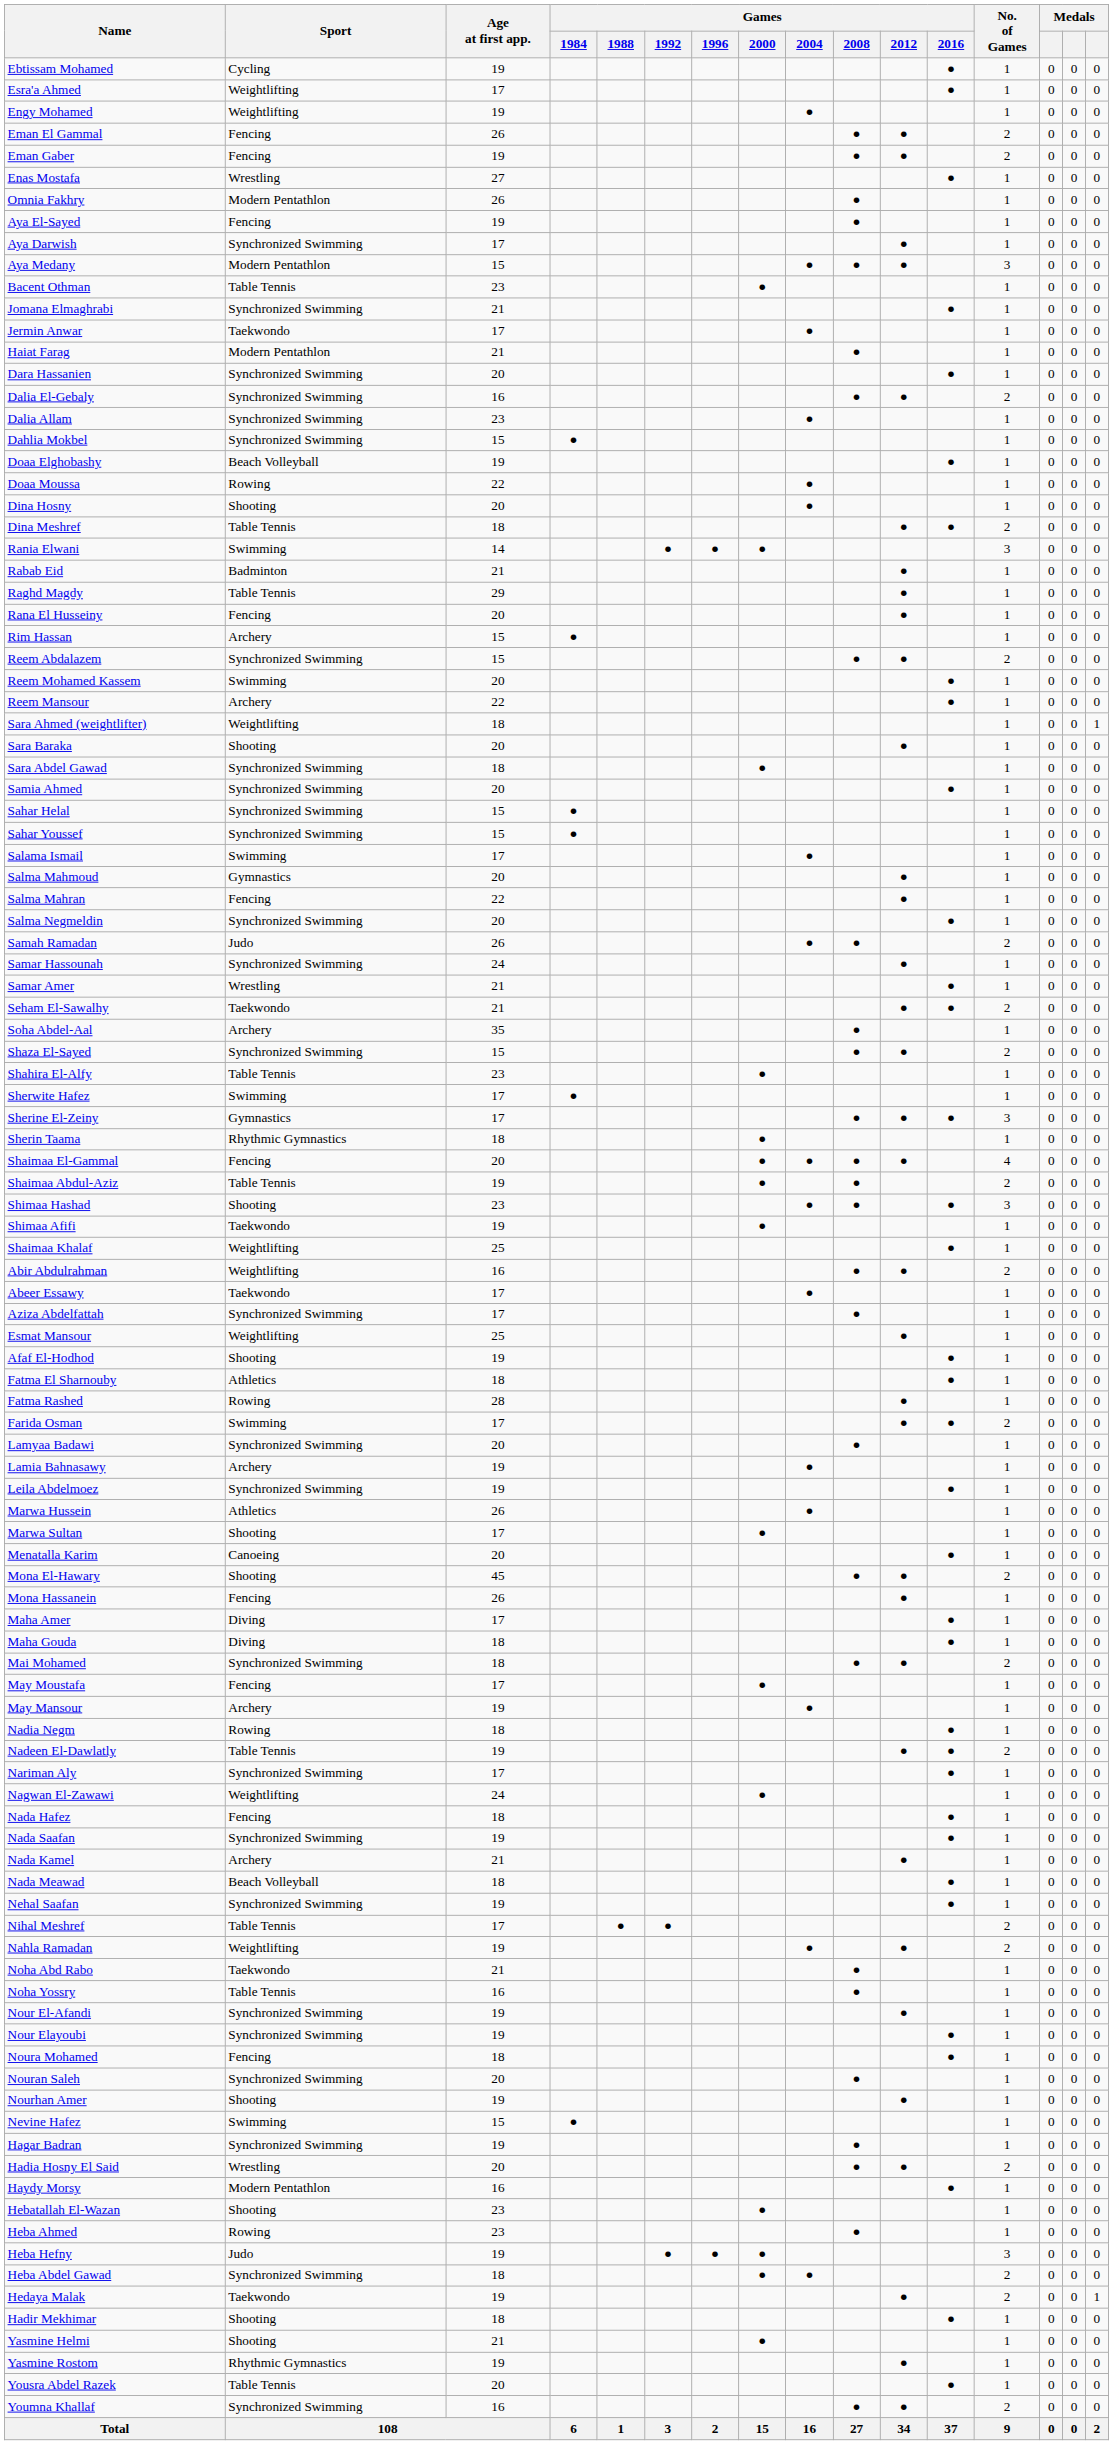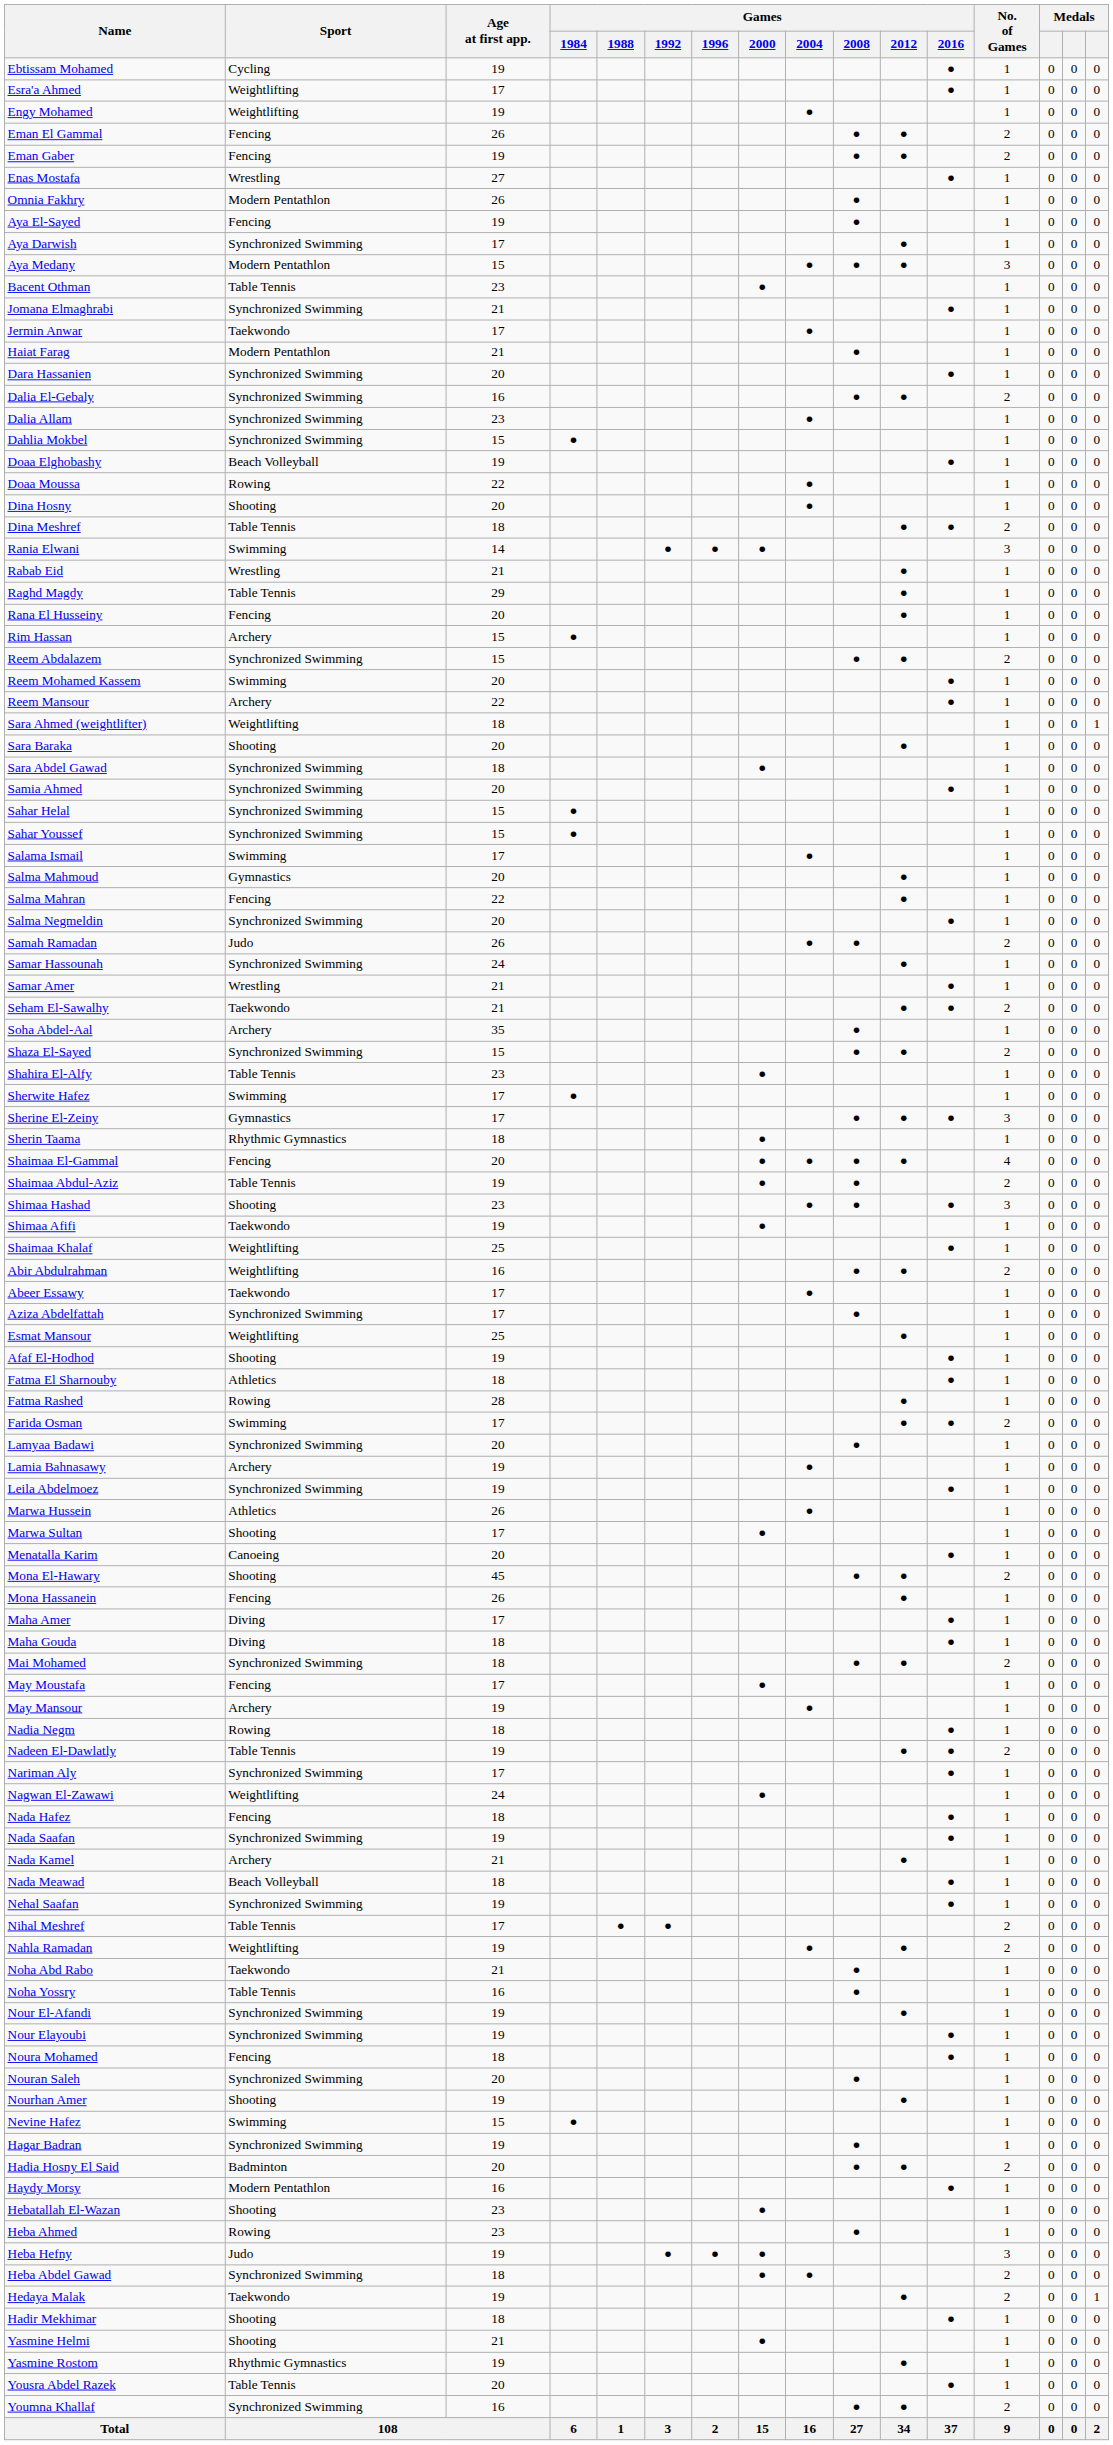Rabab Eid | Sport: Badminton -> Wrestling
Hadia Hosny El Said | Sport: Wrestling -> Badminton
